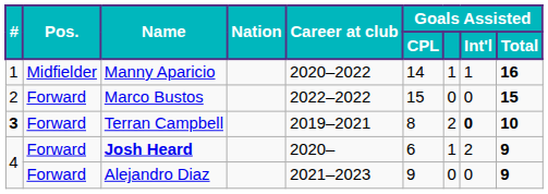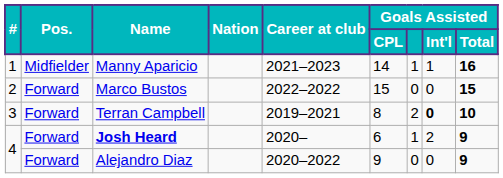Manny Aparicio | Career at club: 2020–2022 -> 2021–2023
Terran Campbell | #: bold -> normal
Alejandro Diaz | Career at club: 2021–2023 -> 2020–2022
